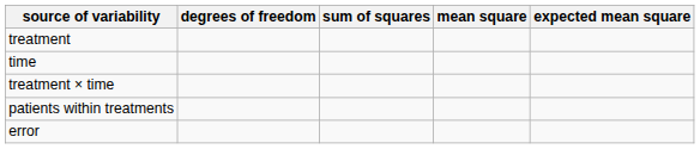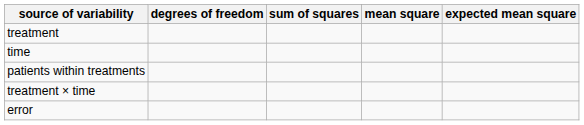rows swapped: treatment × time <-> patients within treatments
